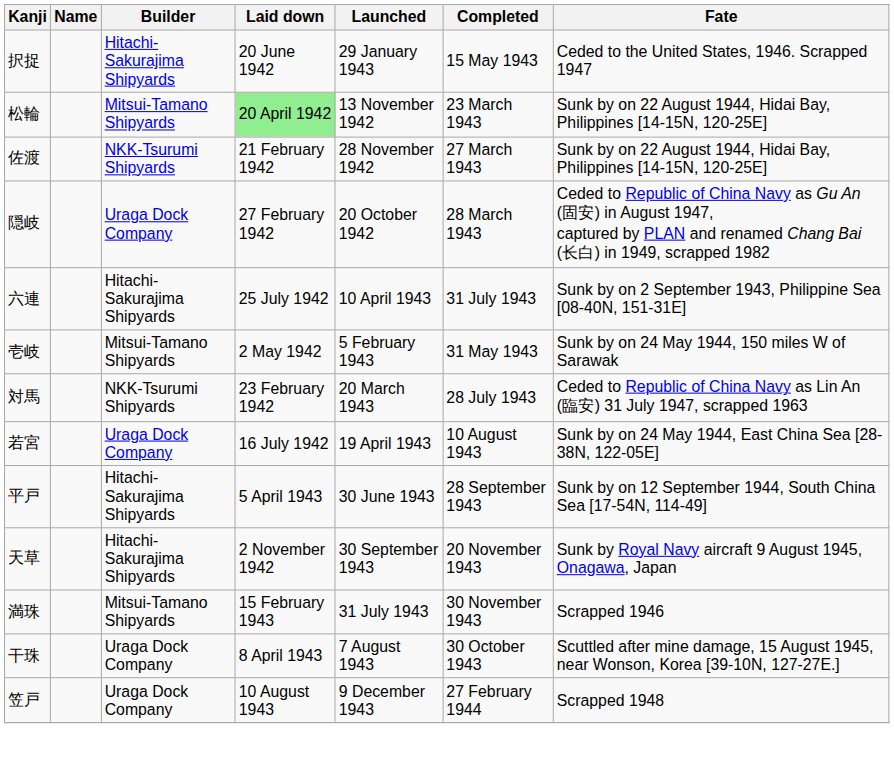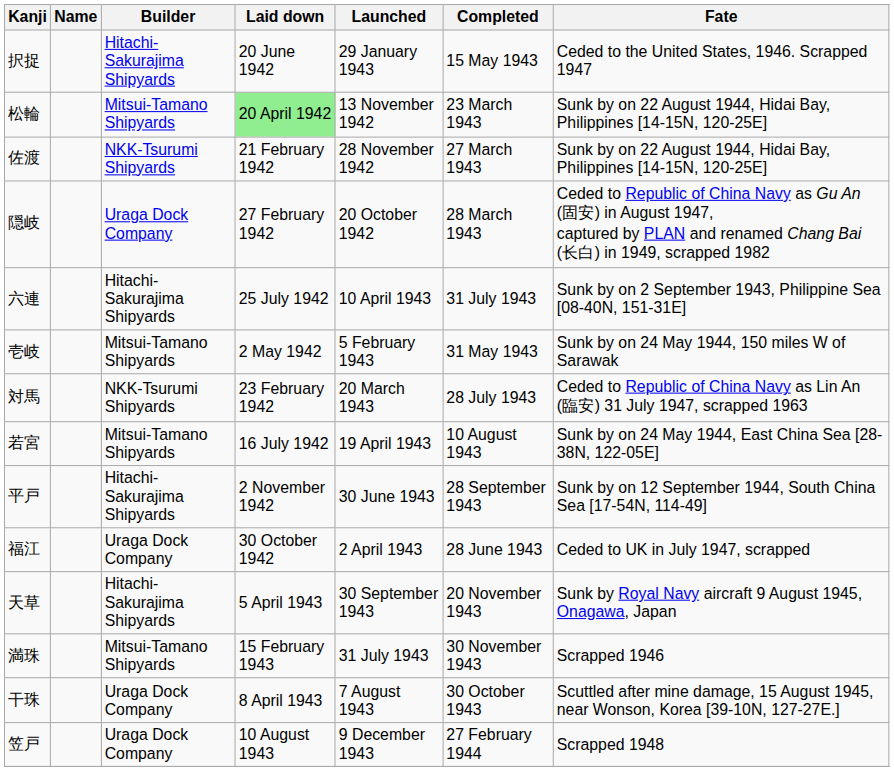若宮 | Builder: Uraga Dock Company -> Mitsui-Tamano Shipyards
平戸 | Laid down: 5 April 1943 -> 2 November 1942
+ row: 福江 | Uraga Dock Company | 30 October 1942 | 2 April 1943 | 28 June 1943 | Ceded to UK in July 1947, scrapped
天草 | Laid down: 2 November 1942 -> 5 April 1943
